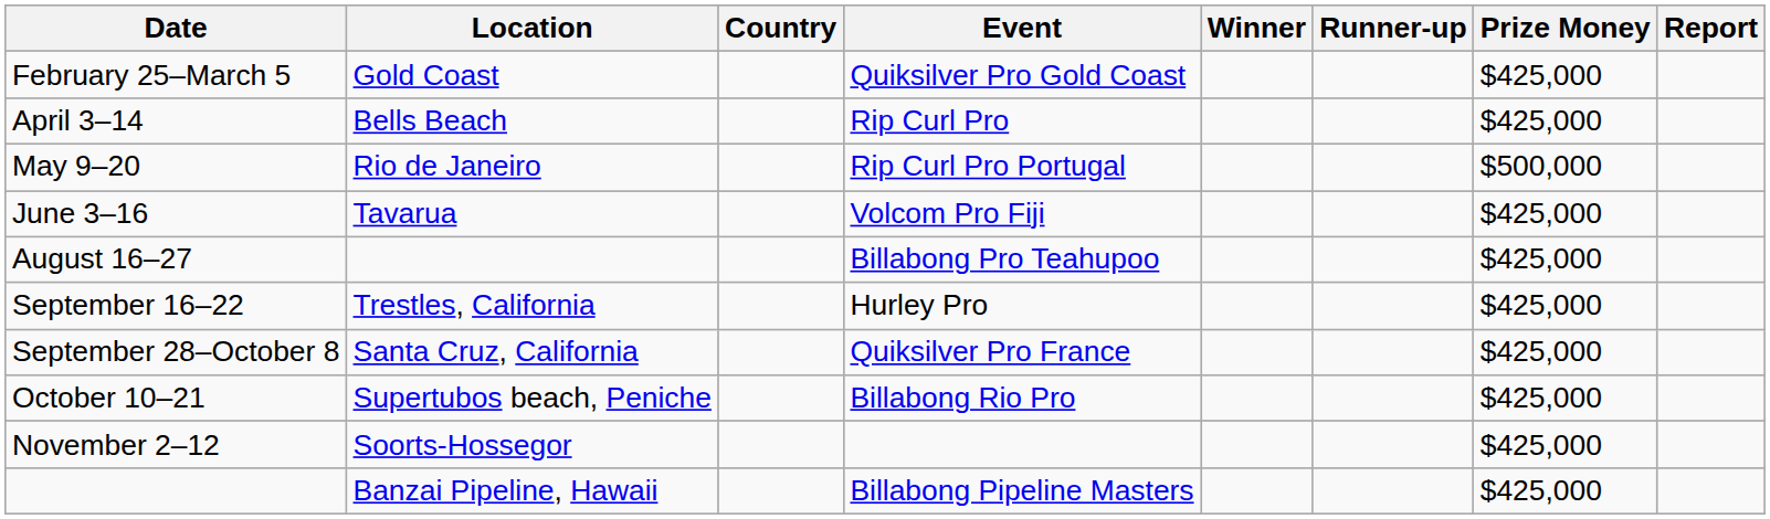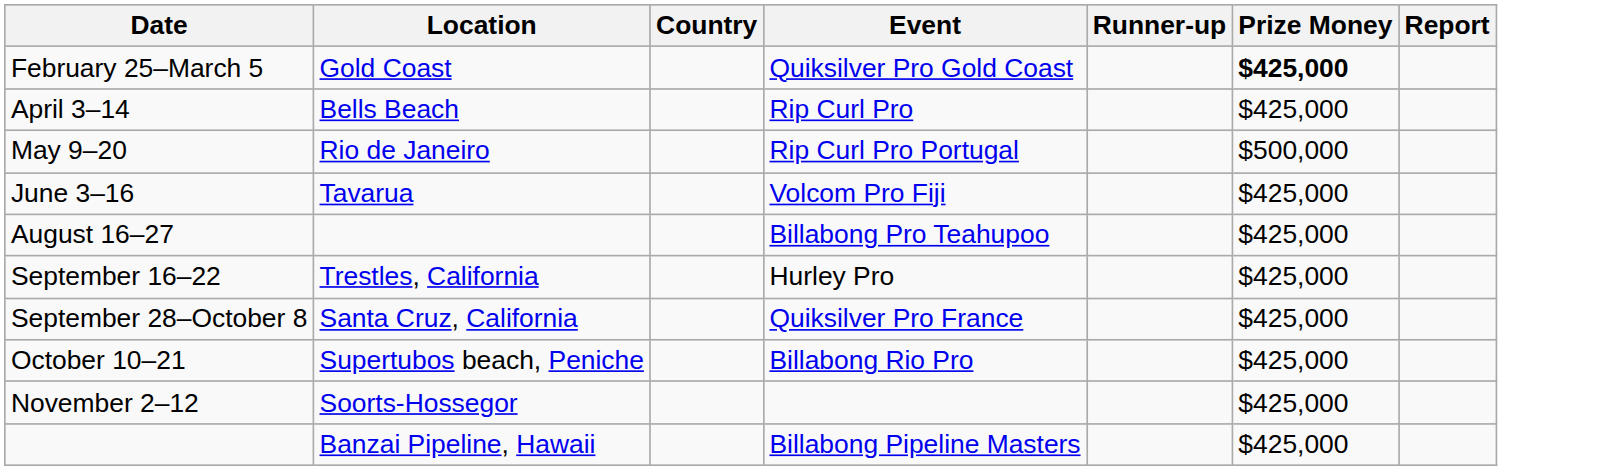- column: Winner
February 25–March 5 | Prize Money: normal -> bold
